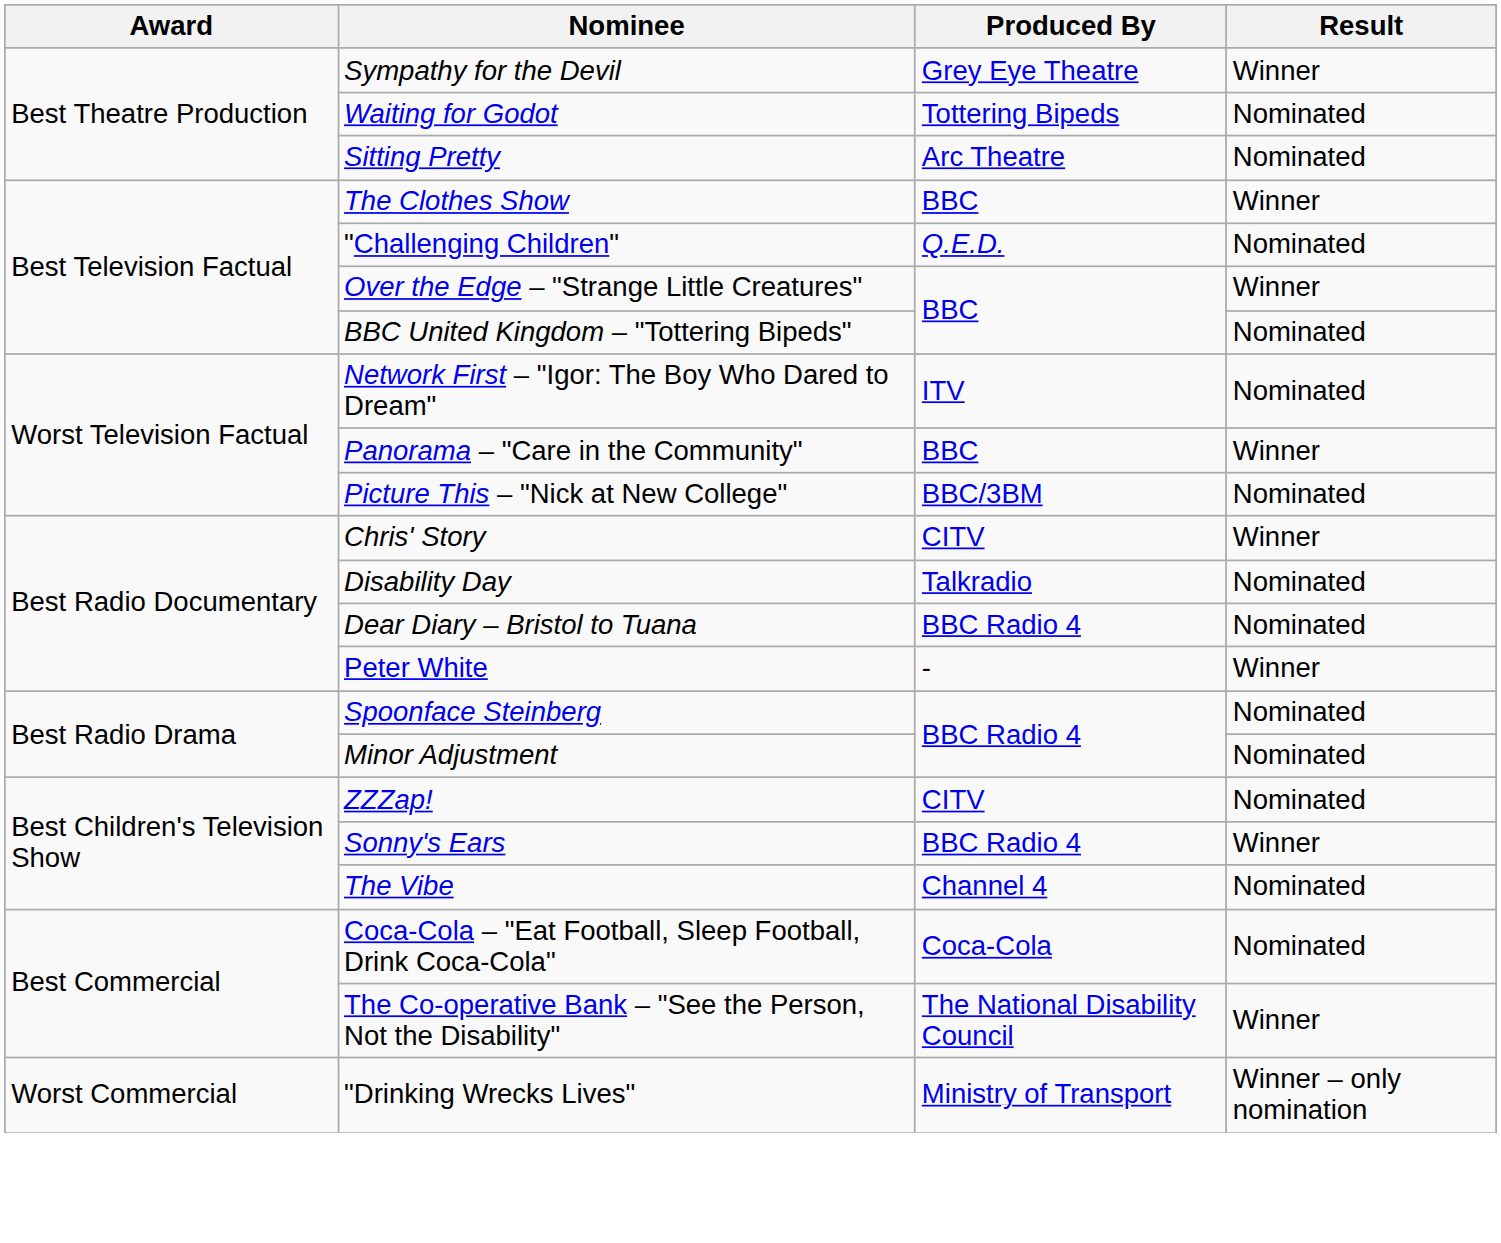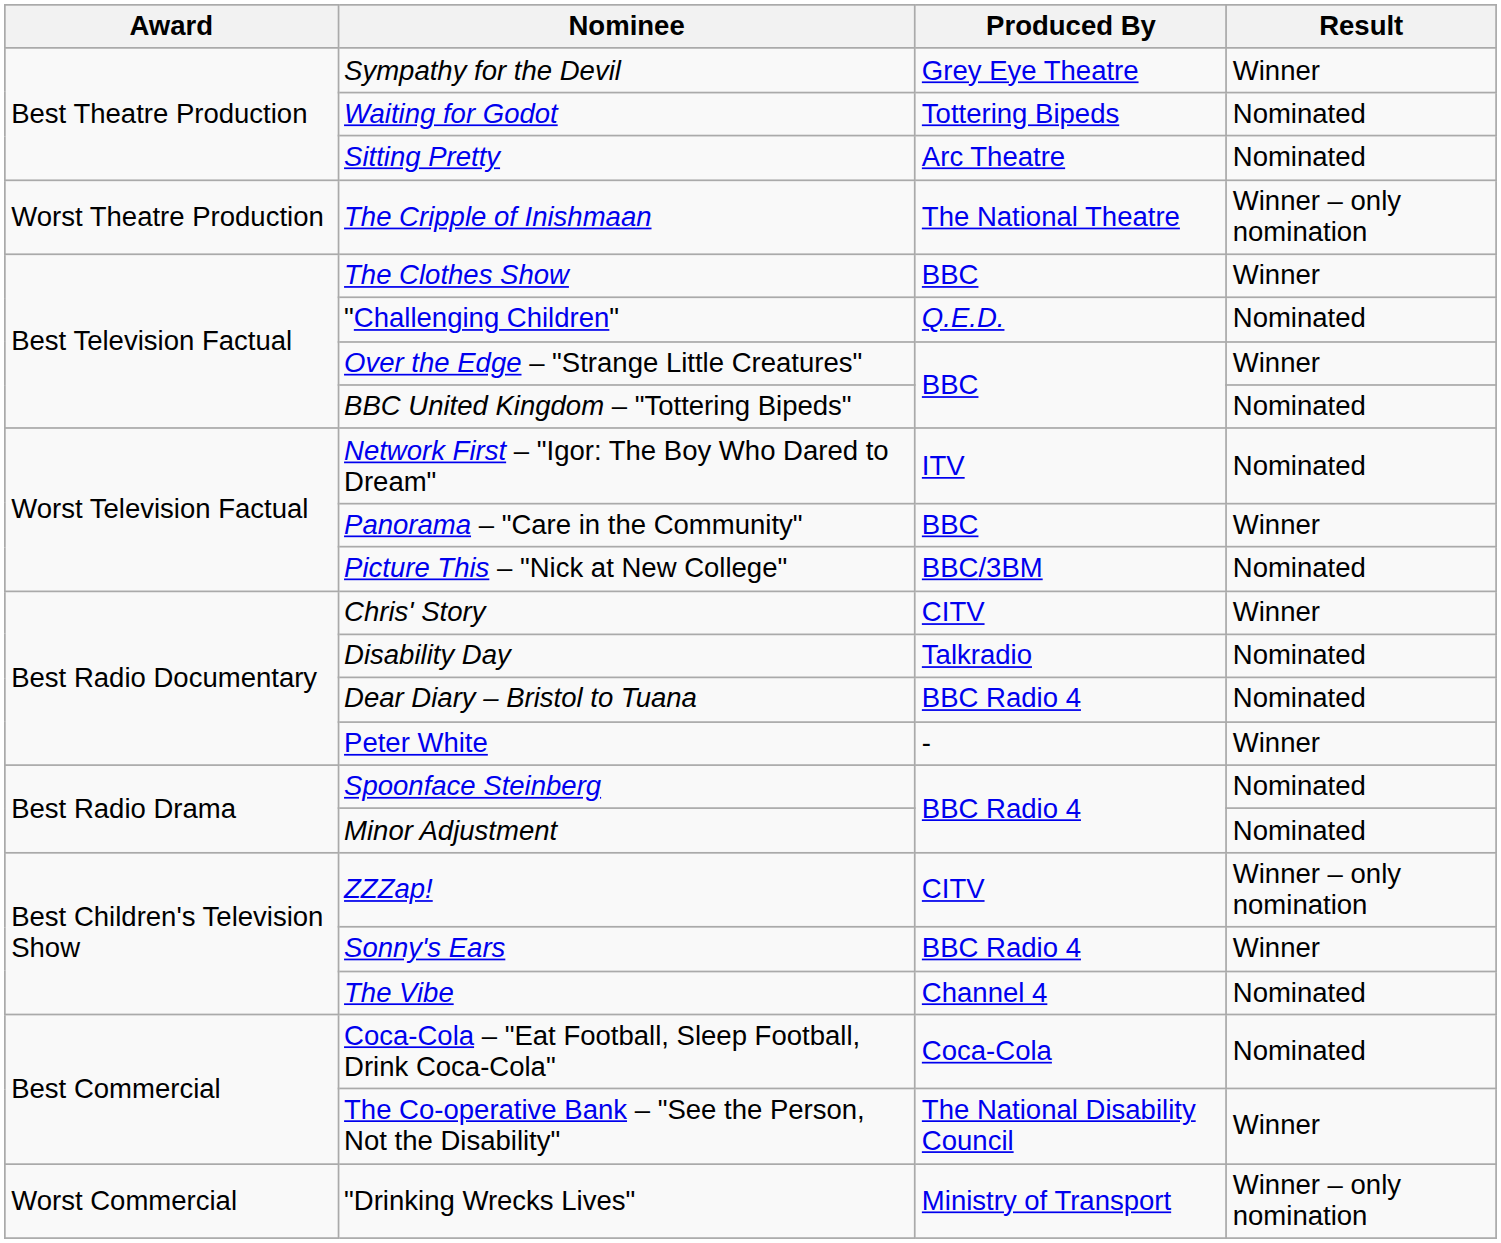+ row: Worst Theatre Production | The Cripple of Inishmaan | The National Theatre | Winner – only nomination
ZZZap! | Result: Nominated -> Winner – only nomination
